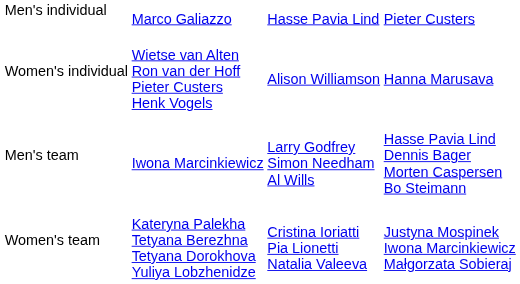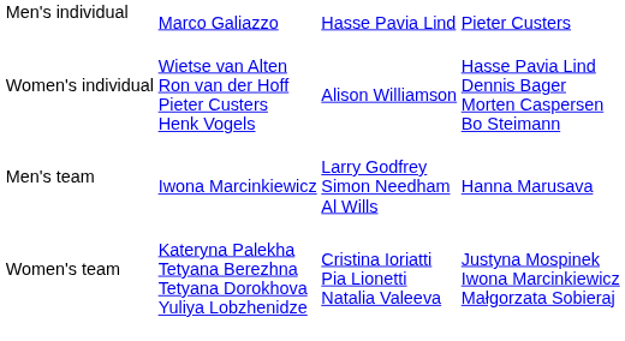Women's individual | column 4: Hanna Marusava -> Hasse Pavia Lind Dennis Bager Morten Caspersen Bo Steimann
Men's team | column 4: Hasse Pavia Lind Dennis Bager Morten Caspersen Bo Steimann -> Hanna Marusava
